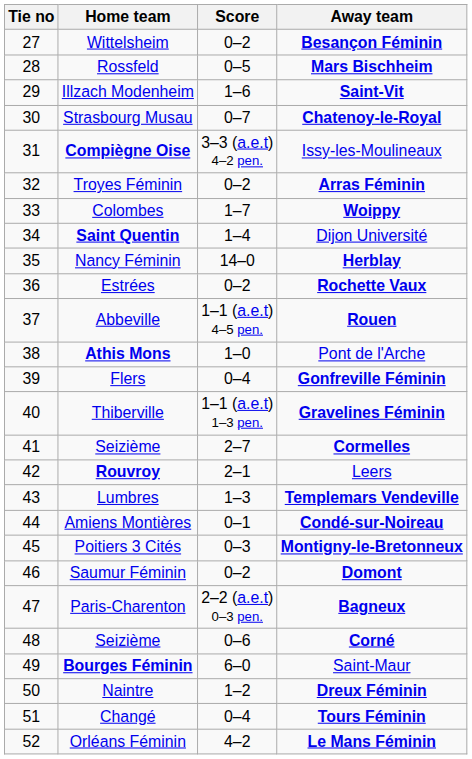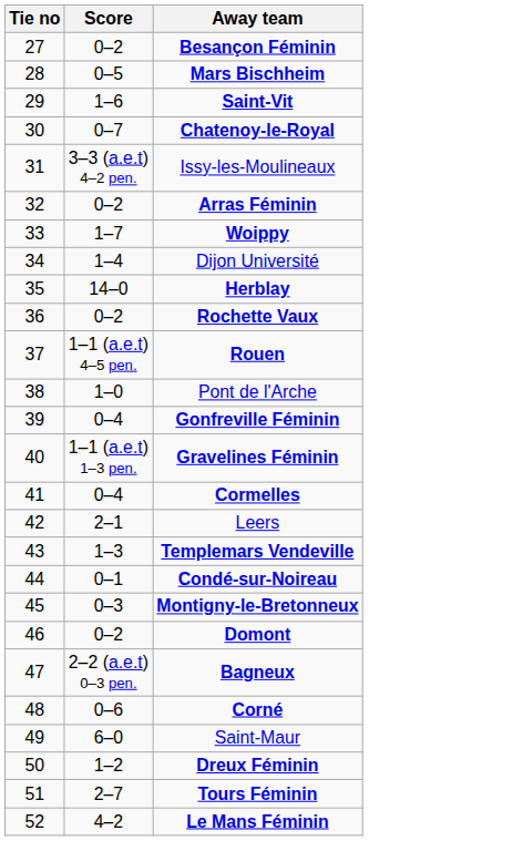- column: Home team | Wittelsheim | Rossfeld | Illzach Modenheim | Strasbourg Musau | Compiègne Oise | Troyes Féminin | Colombes | Saint Quentin | Nancy Féminin | Estrées | Abbeville | Athis Mons | Flers | Thiberville | Seizième | Rouvroy | Lumbres | Amiens Montières | Poitiers 3 Cités | Saumur Féminin | Paris-Charenton | Seizième | Bourges Féminin | Naintre | Changé | Orléans Féminin
Cormelles | Score: 2–7 -> 0–4
Tours Féminin | Score: 0–4 -> 2–7
